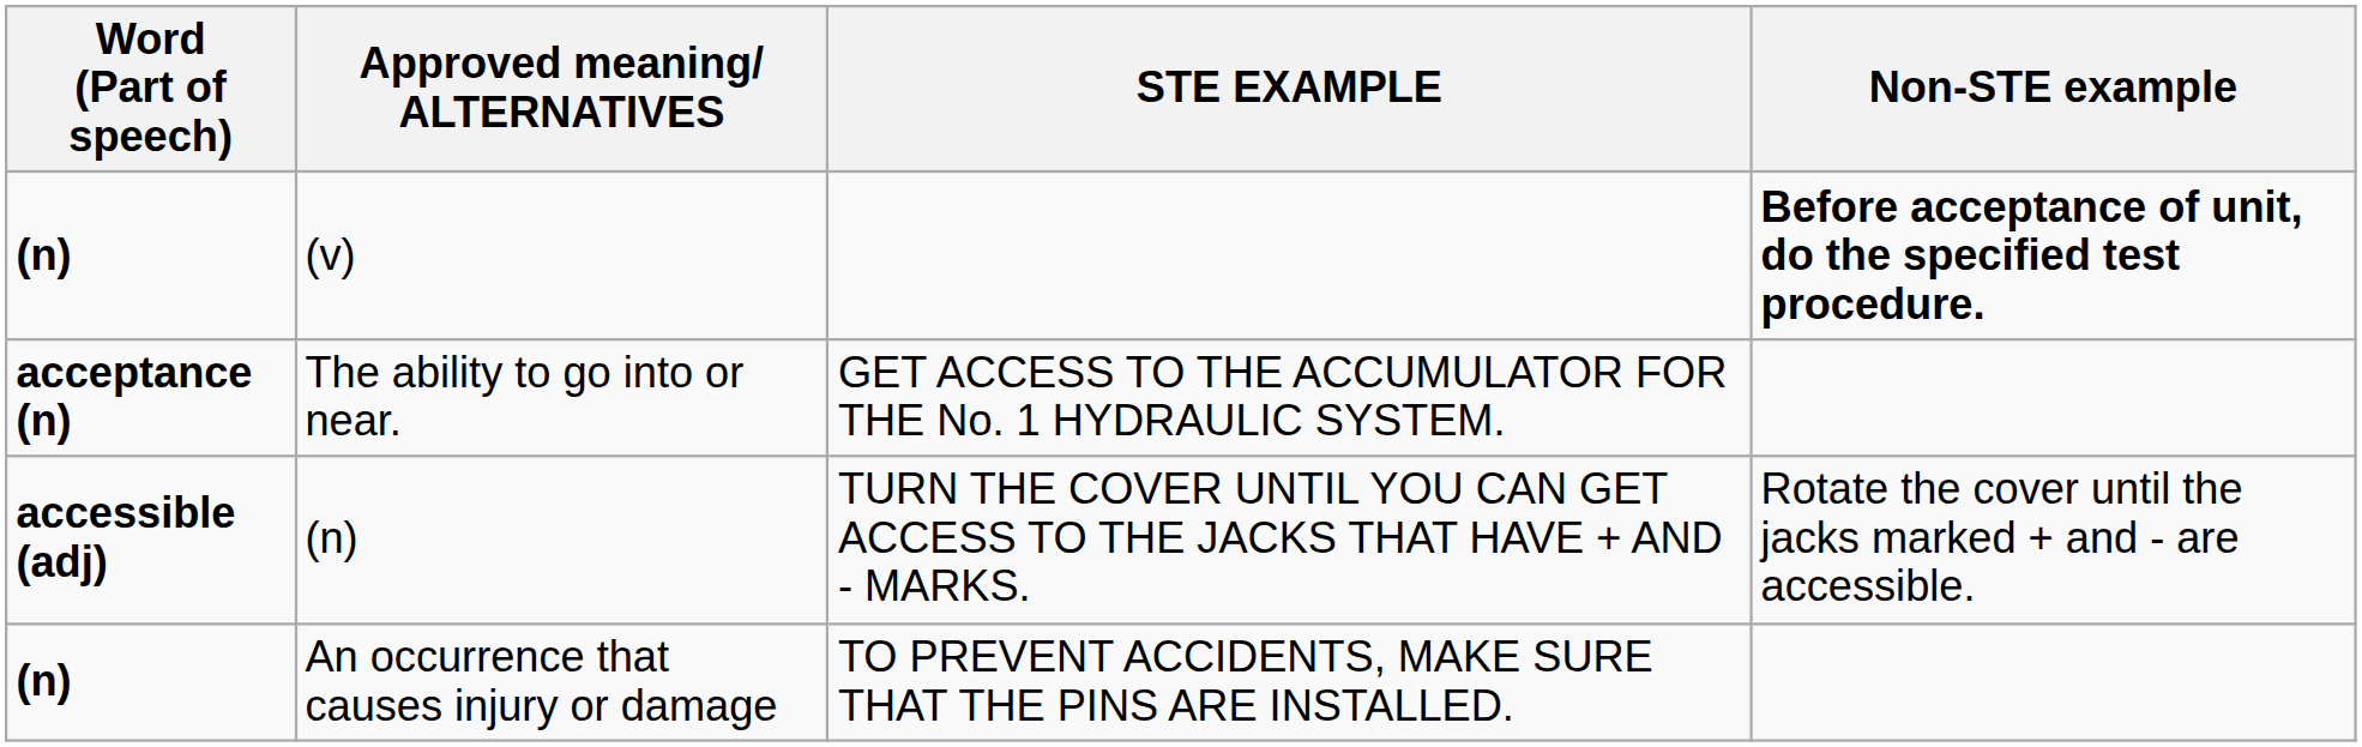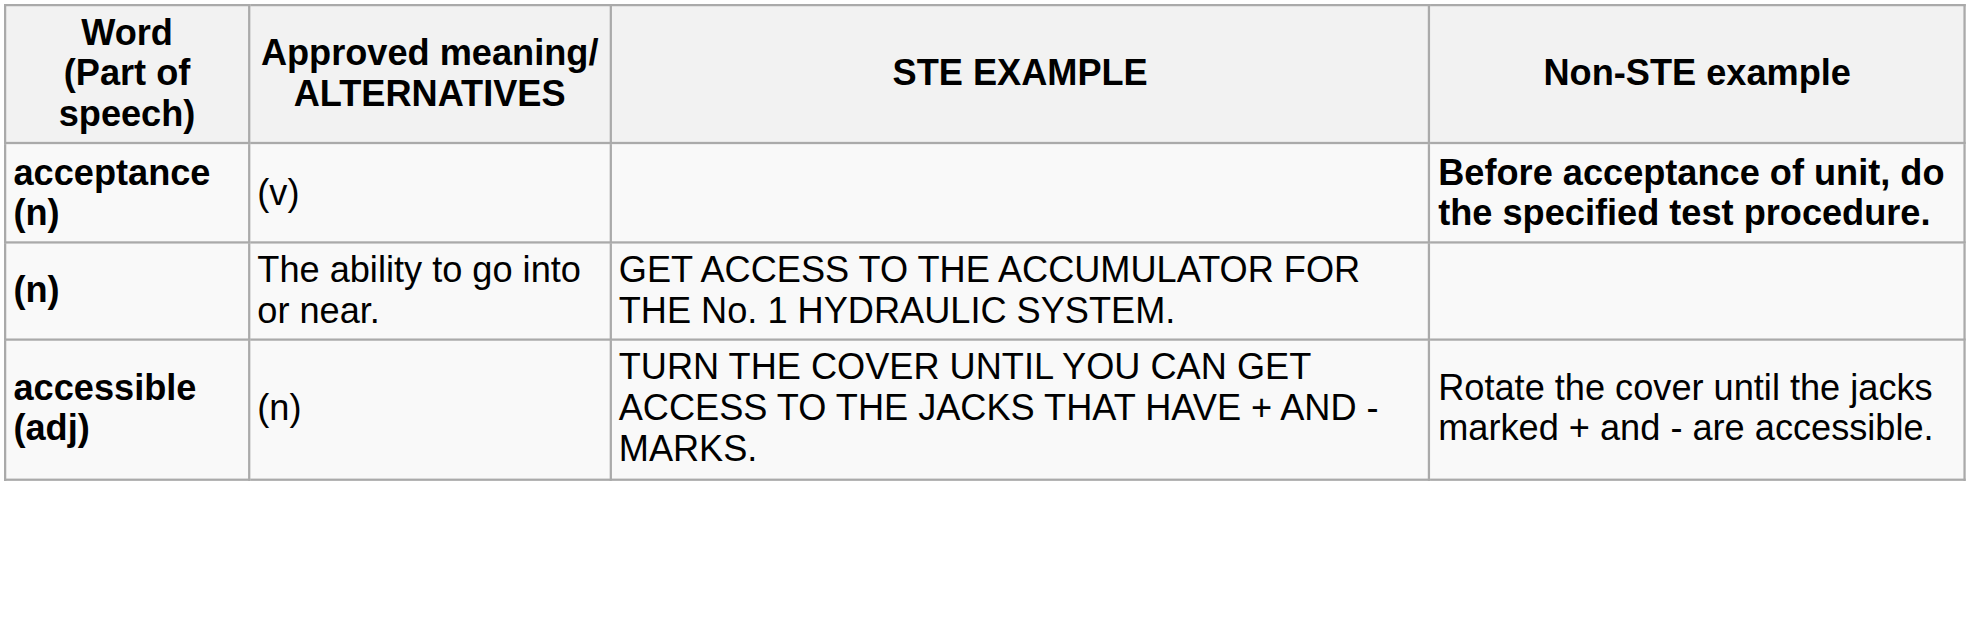(v) | Word (Part of speech): (n) -> acceptance (n)
The ability to go into or near. | Word (Part of speech): acceptance (n) -> (n)
- row: (n) | An occurrence that causes injury or damage | TO PREVENT ACCIDENTS, MAKE SURE THAT THE PINS ARE INSTALLED.
